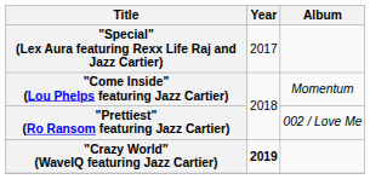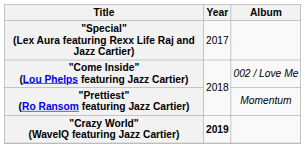"Come Inside" (Lou Phelps featuring Jazz Cartier) | Album: Momentum -> 002 / Love Me
"Prettiest" (Ro Ransom featuring Jazz Cartier) | Album: 002 / Love Me -> Momentum
